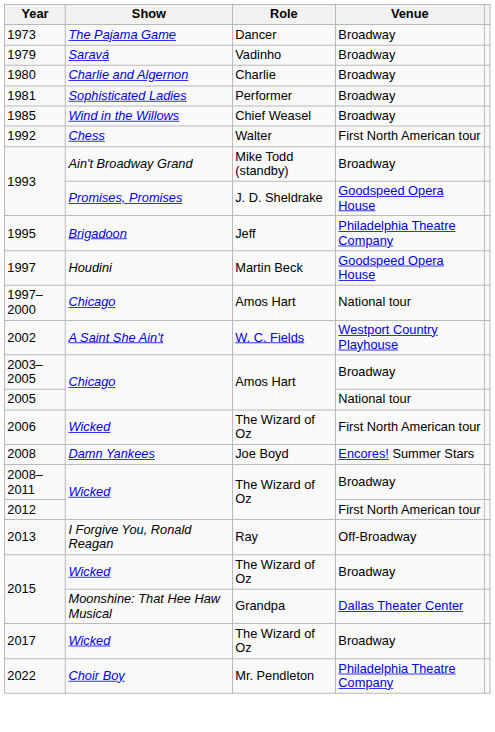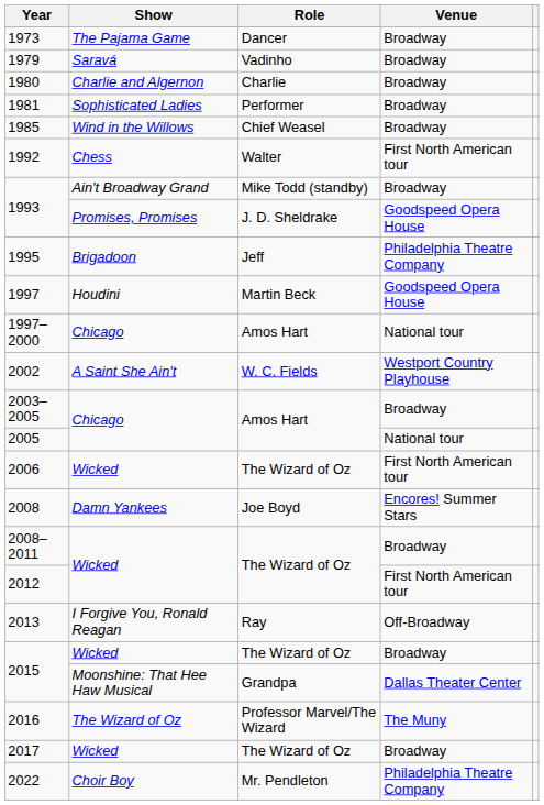+ row: 2016 | The Wizard of Oz | Professor Marvel/The Wizard | The Muny
